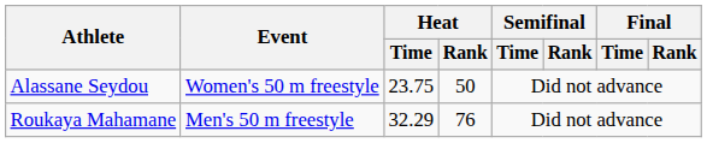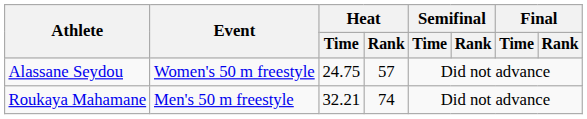Alassane Seydou | Heat / Time: 23.75 -> 24.75
Alassane Seydou | Heat / Rank: 50 -> 57
Roukaya Mahamane | Heat / Time: 32.29 -> 32.21
Roukaya Mahamane | Heat / Rank: 76 -> 74
